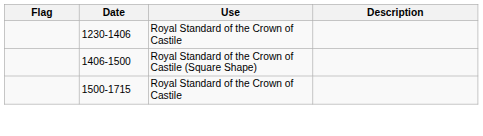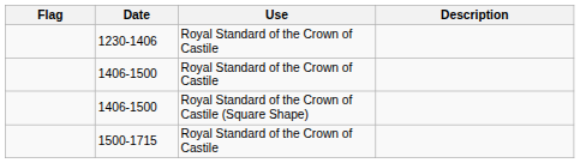+ row: 1406-1500 | Royal Standard of the Crown of Castile
